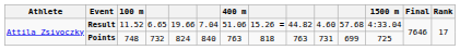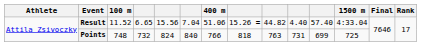Result | column 5: 19.66 -> 15.56
Result | column 10: 4.60 -> 4.40
Result | column 11: 57.68 -> 57.40
Points | 400 m: 763 -> 766
